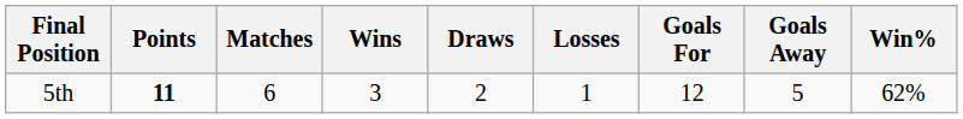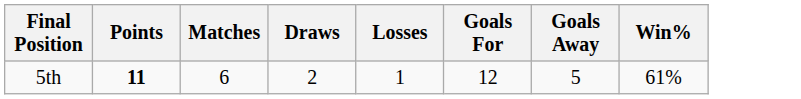- column: Wins | 3
5th | Win%: 62% -> 61%
